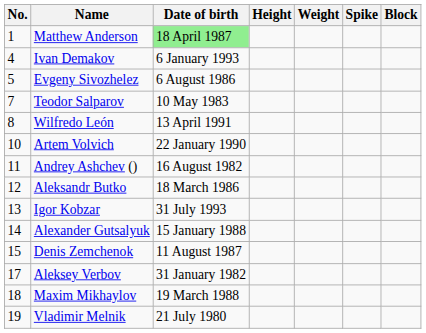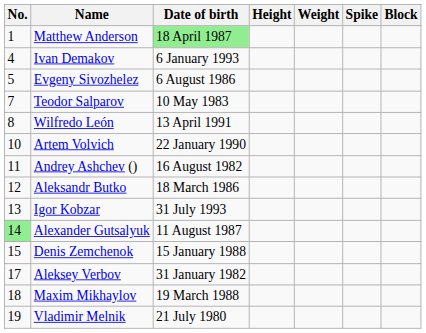Alexander Gutsalyuk | No.: no background -> lightgreen background
Alexander Gutsalyuk | Date of birth: 15 January 1988 -> 11 August 1987
Denis Zemchenok | Date of birth: 11 August 1987 -> 15 January 1988
